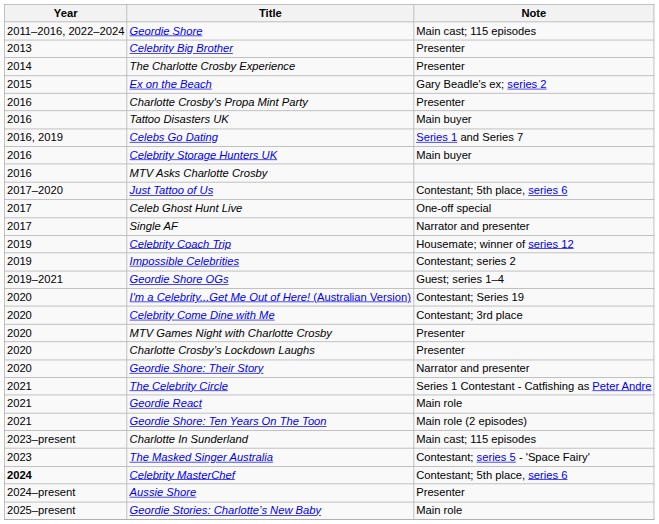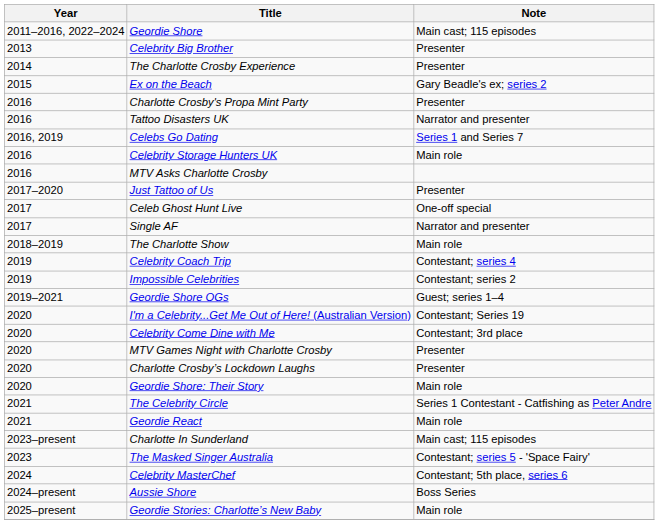Tattoo Disasters UK | Note: Main buyer -> Narrator and presenter
Celebrity Storage Hunters UK | Note: Main buyer -> Main role
Just Tattoo of Us | Note: Contestant; 5th place, series 6 -> Presenter
+ row: 2018–2019 | The Charlotte Show | Main role
Celebrity Coach Trip | Note: Housemate; winner of series 12 -> Contestant; series 4
Geordie Shore: Their Story | Note: Narrator and presenter -> Main role
- row: 2021 | Geordie Shore: Ten Years On The Toon | Main role (2 episodes)
Celebrity MasterChef | Year: bold -> normal
Aussie Shore | Note: Presenter -> Boss Series
